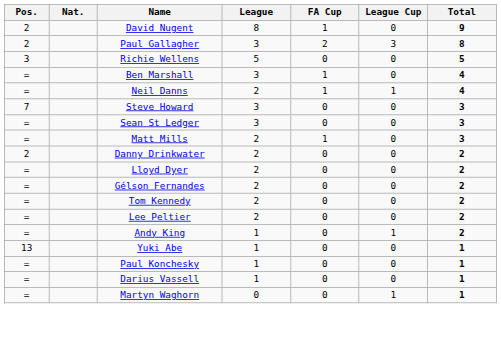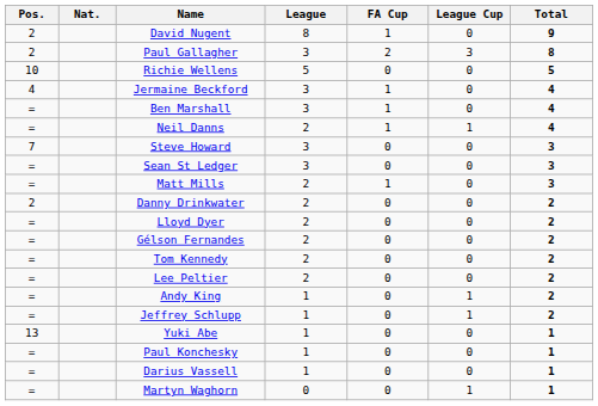Richie Wellens | Pos.: 3 -> 10
+ row: 4 | Jermaine Beckford | 3 | 1 | 0 | 4
+ row: = | Jeffrey Schlupp | 1 | 0 | 1 | 2
